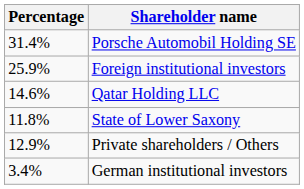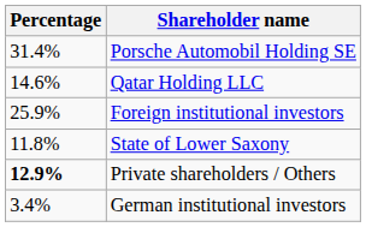rows swapped: Foreign institutional investors <-> Qatar Holding LLC
Private shareholders / Others | Percentage: normal -> bold
